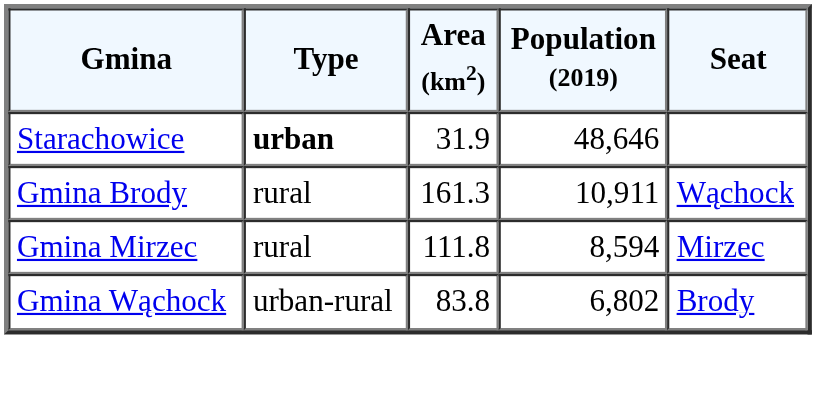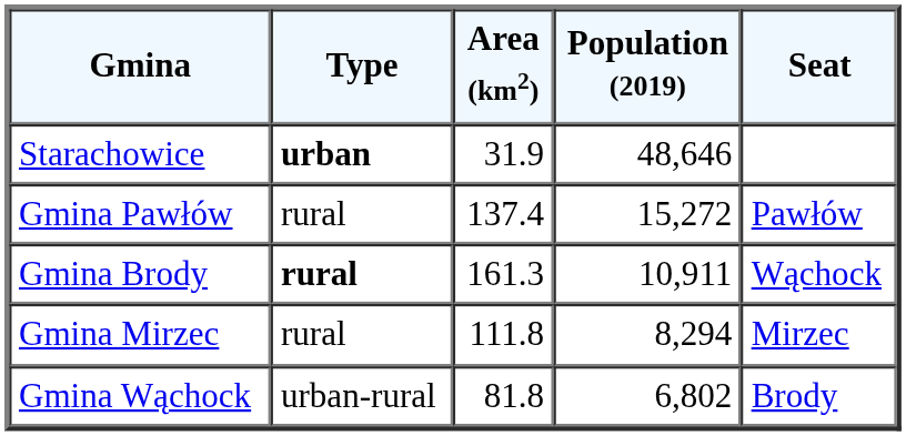+ row: Gmina Pawłów | rural | 137.4 | 15,272 | Pawłów
Gmina Brody | Type: normal -> bold
Gmina Mirzec | Population (2019): 8,594 -> 8,294
Gmina Wąchock | Area (km2): 83.8 -> 81.8
